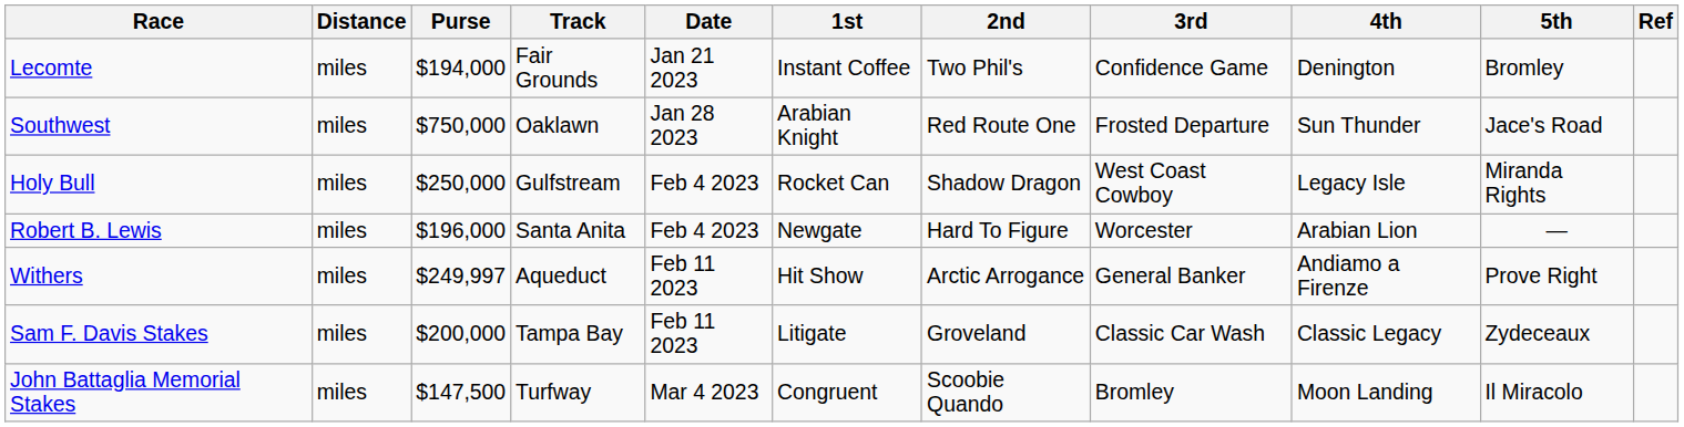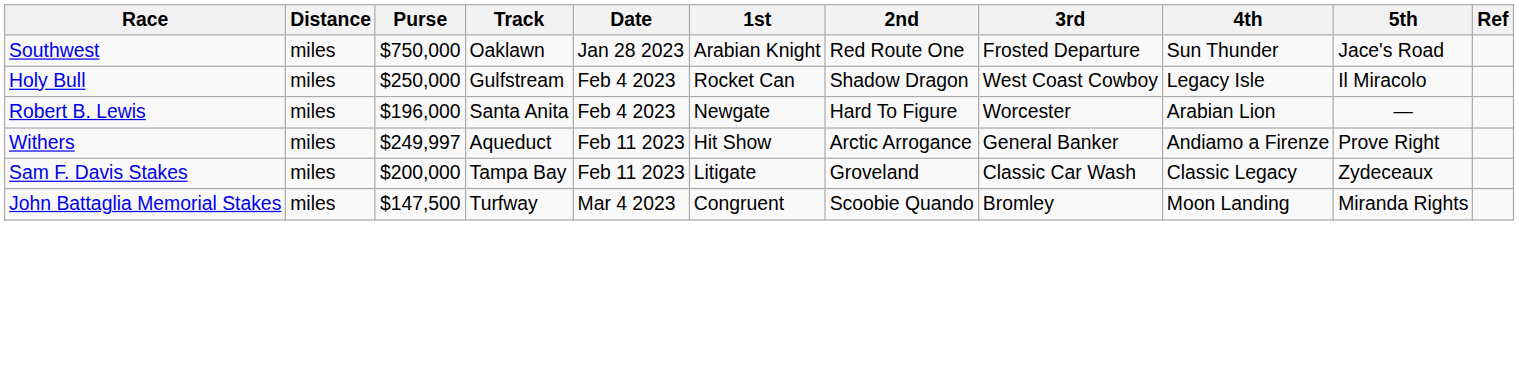- row: Lecomte | miles | $194,000 | Fair Grounds | Jan 21 2023 | Instant Coffee | Two Phil's | Confidence Game | Denington | Bromley
Holy Bull | 5th: Miranda Rights -> Il Miracolo
John Battaglia Memorial Stakes | 5th: Il Miracolo -> Miranda Rights
